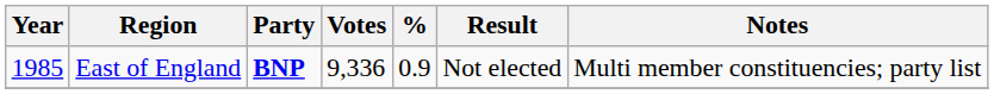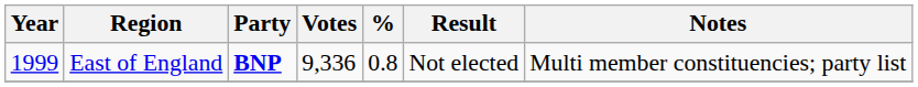East of England | Year: 1985 -> 1999
East of England | %: 0.9 -> 0.8
